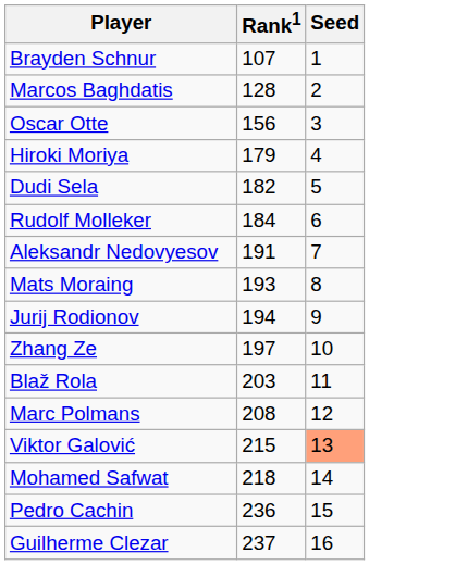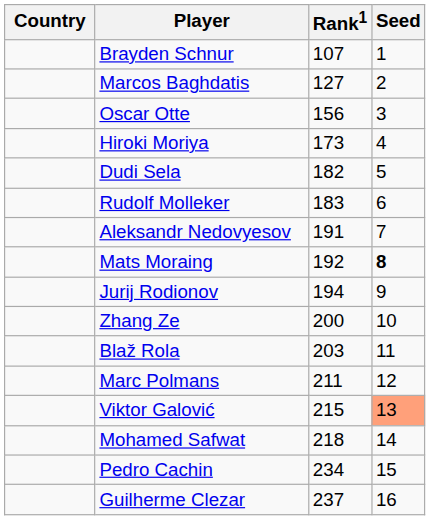+ column: Country
Marcos Baghdatis | Rank1: 128 -> 127
Hiroki Moriya | Rank1: 179 -> 173
Rudolf Molleker | Rank1: 184 -> 183
Mats Moraing | Rank1: 193 -> 192
Mats Moraing | Seed: normal -> bold
Zhang Ze | Rank1: 197 -> 200
Marc Polmans | Rank1: 208 -> 211
Pedro Cachin | Rank1: 236 -> 234
